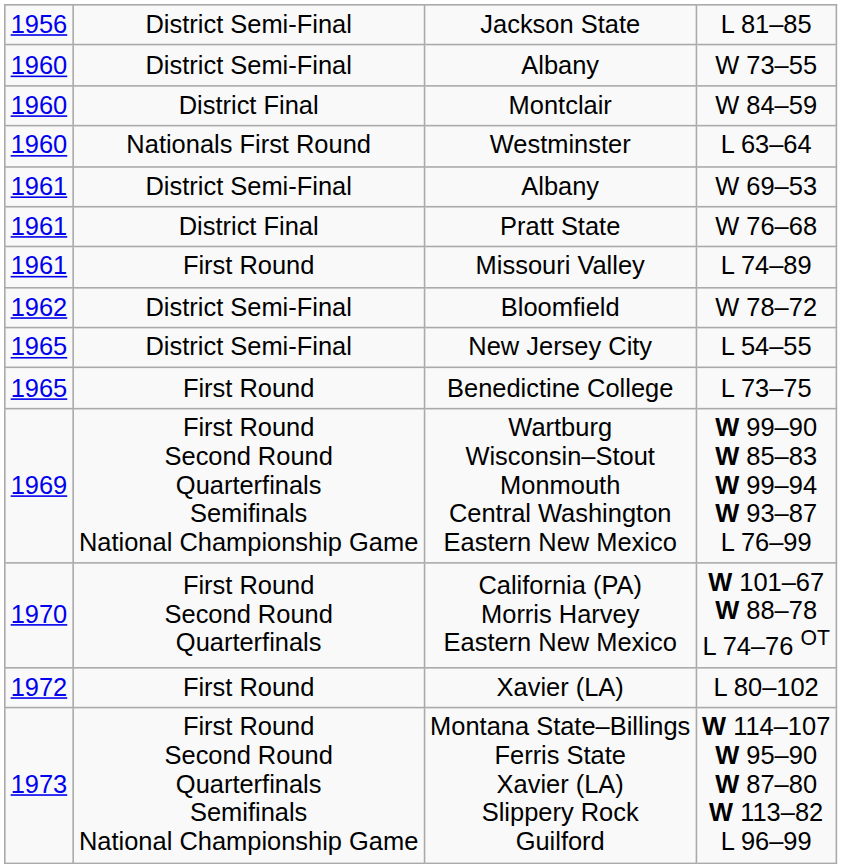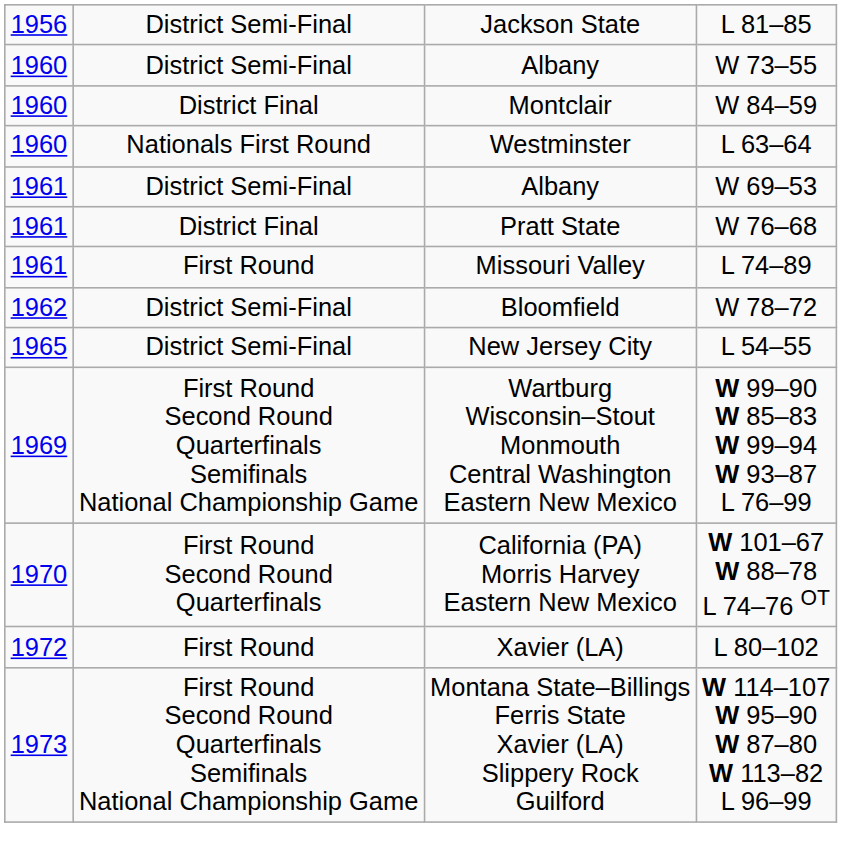- row: 1965 | First Round | Benedictine College | L 73–75
